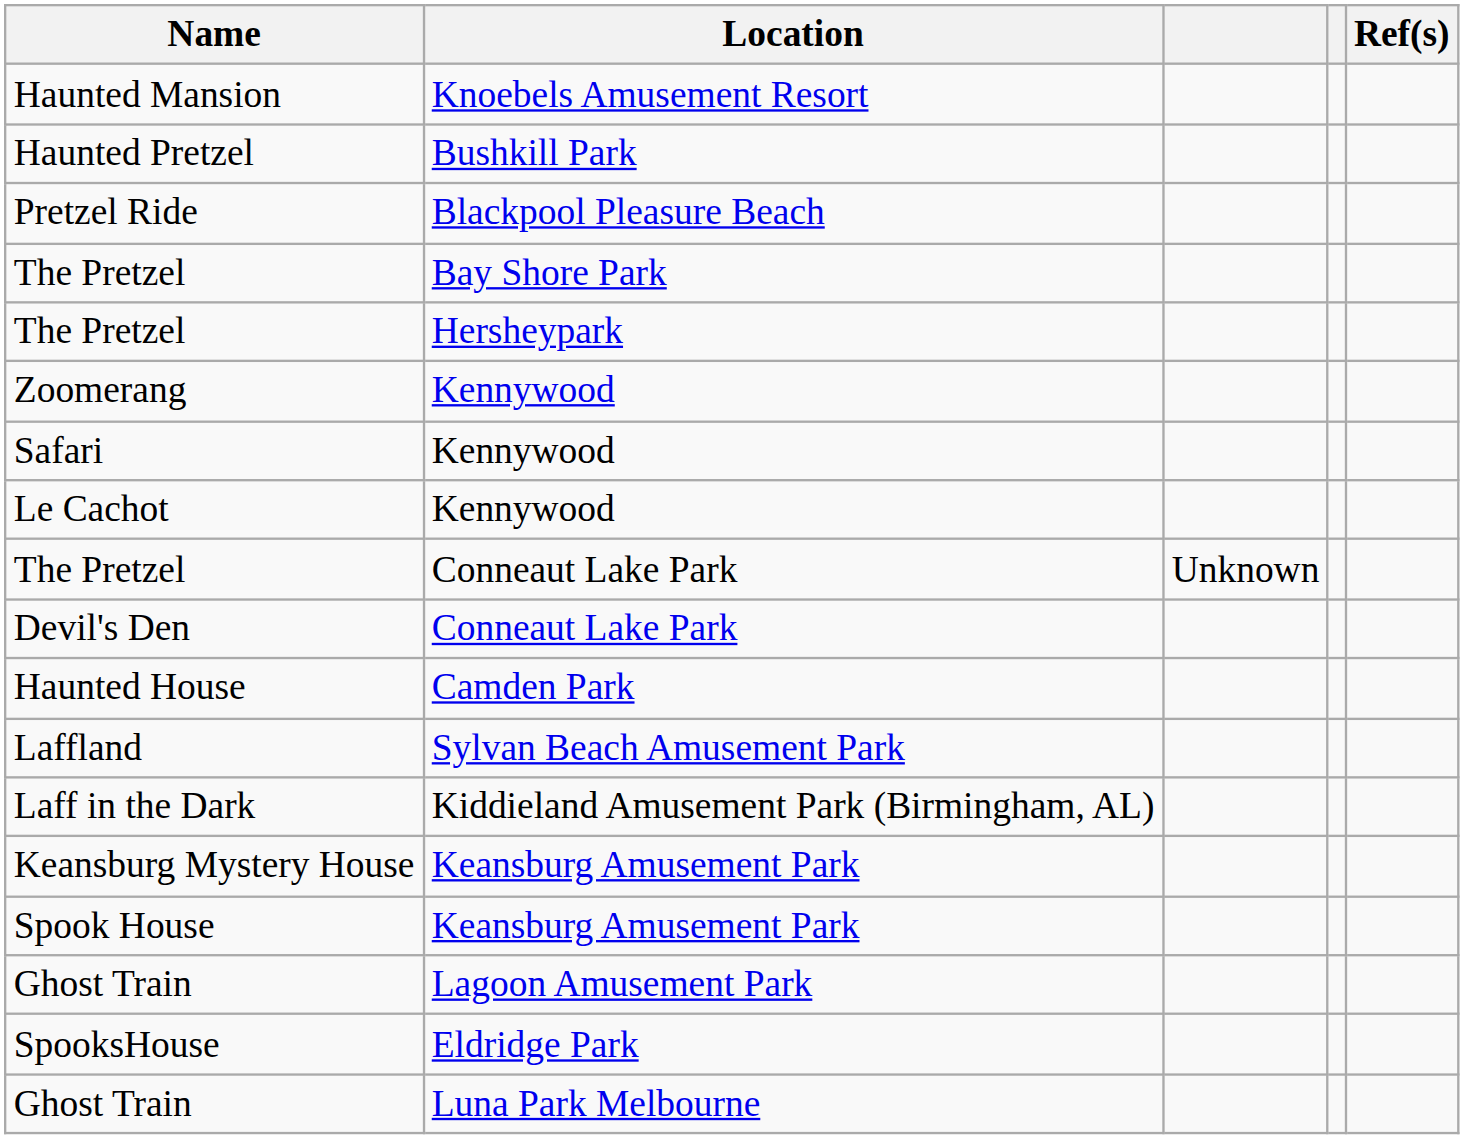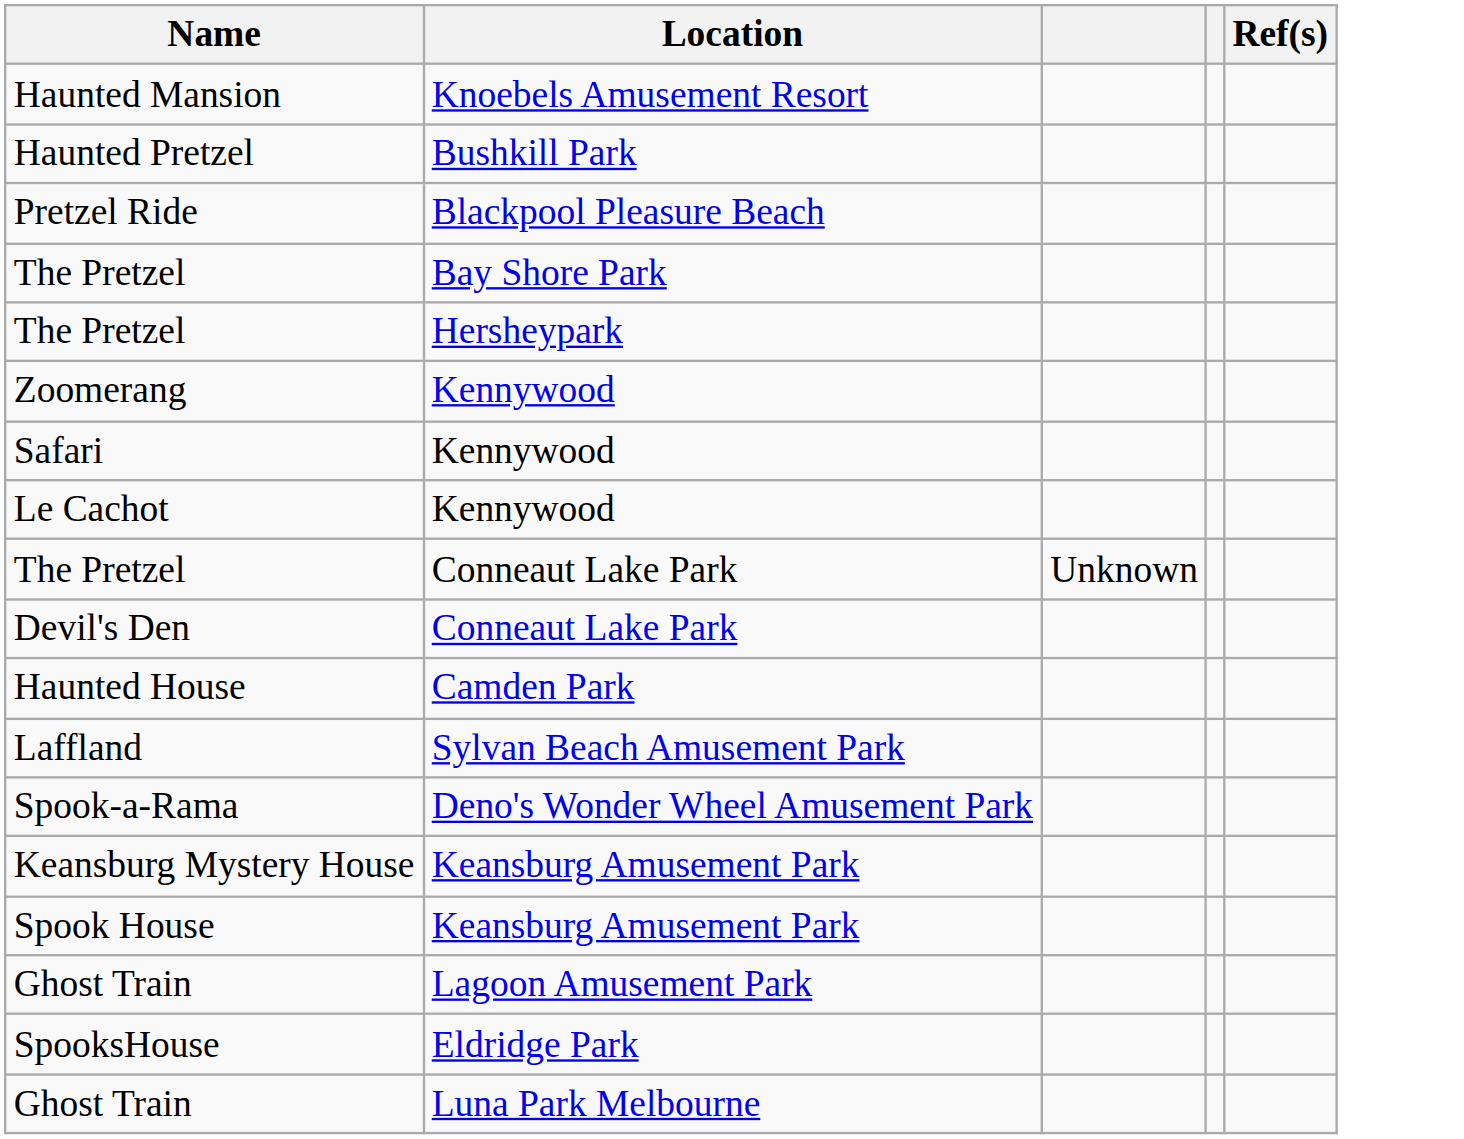- row: Laff in the Dark | Kiddieland Amusement Park (Birmingham, AL)
+ row: Spook-a-Rama | Deno's Wonder Wheel Amusement Park
